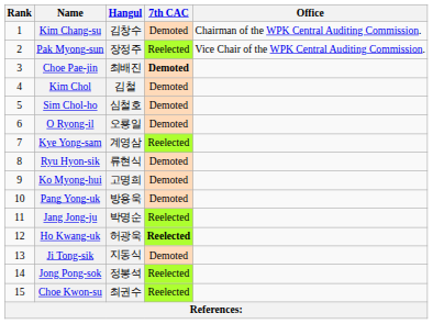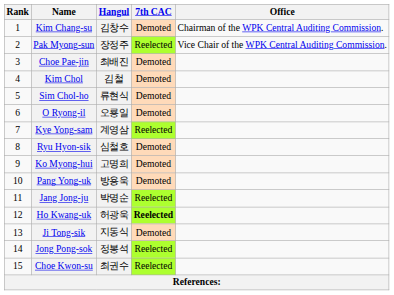Choe Pae-jin | 7th CAC: bold -> normal
Sim Chol-ho | Hangul: 심철호 -> 류현식
Ryu Hyon-sik | Hangul: 류현식 -> 심철호
